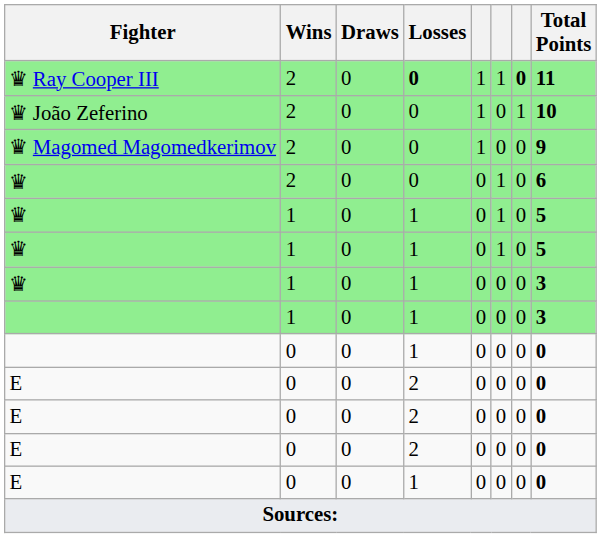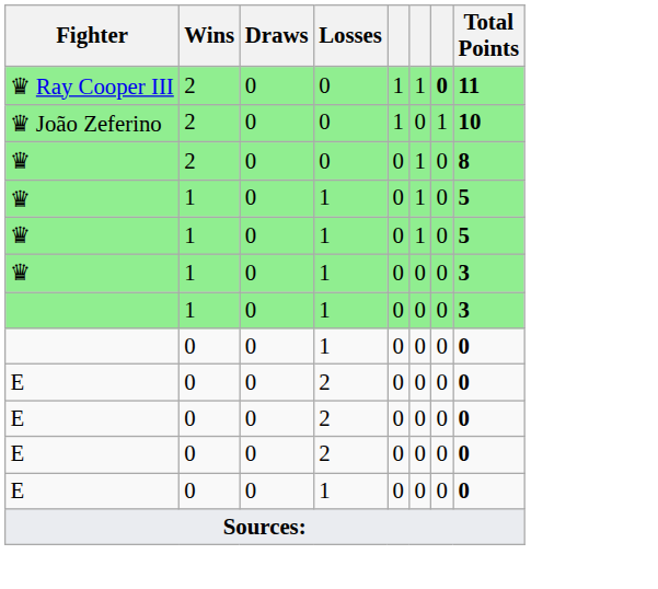♛ Ray Cooper III | Losses: bold -> normal
- row: ♛ Magomed Magomedkerimov | 2 | 0 | 0 | 1 | 0 | 0 | 9
♛ / 2 | Total Points: 6 -> 8
